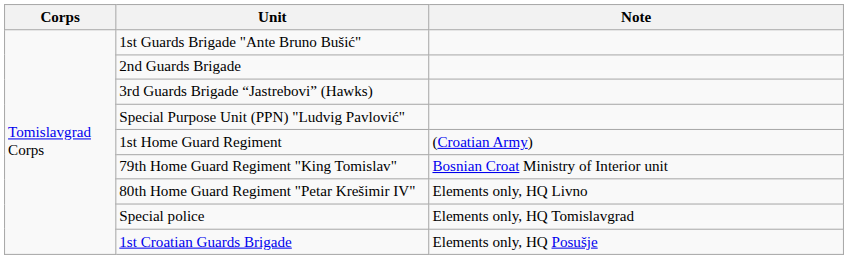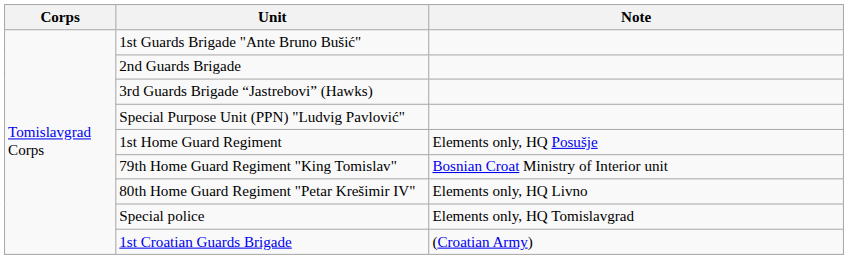1st Home Guard Regiment | Note: (Croatian Army) -> Elements only, HQ Posušje
1st Croatian Guards Brigade | Note: Elements only, HQ Posušje -> (Croatian Army)
